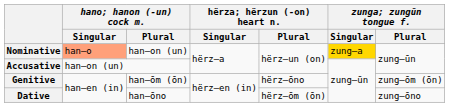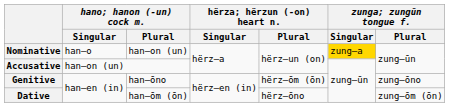Nominative | hano; hanon (-un) cock m. / Singular: lightsalmon background -> no background
Genitive | hano; hanon (-un) cock m. / Plural: han–ōm (ōn) -> han–ōno
Genitive | hërza; hërzun (-on) heart n. / Plural: hërz–ōno -> hërz–ōm (ōn)
Genitive | zunga; zungūn tongue f. / Plural: zung–ōm (ōn) -> zung–ōno
Dative | hano; hanon (-un) cock m. / Plural: han–ōno -> han–ōm (ōn)
Dative | hërza; hërzun (-on) heart n. / Plural: hërz–ōm (ōn) -> hërz–ōno
Dative | zunga; zungūn tongue f. / Plural: zung–ōno -> zung–ōm (ōn)
